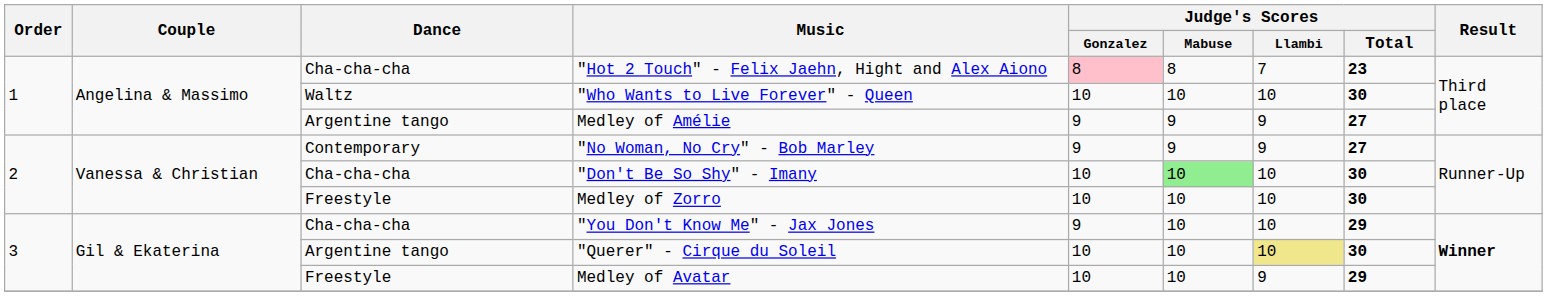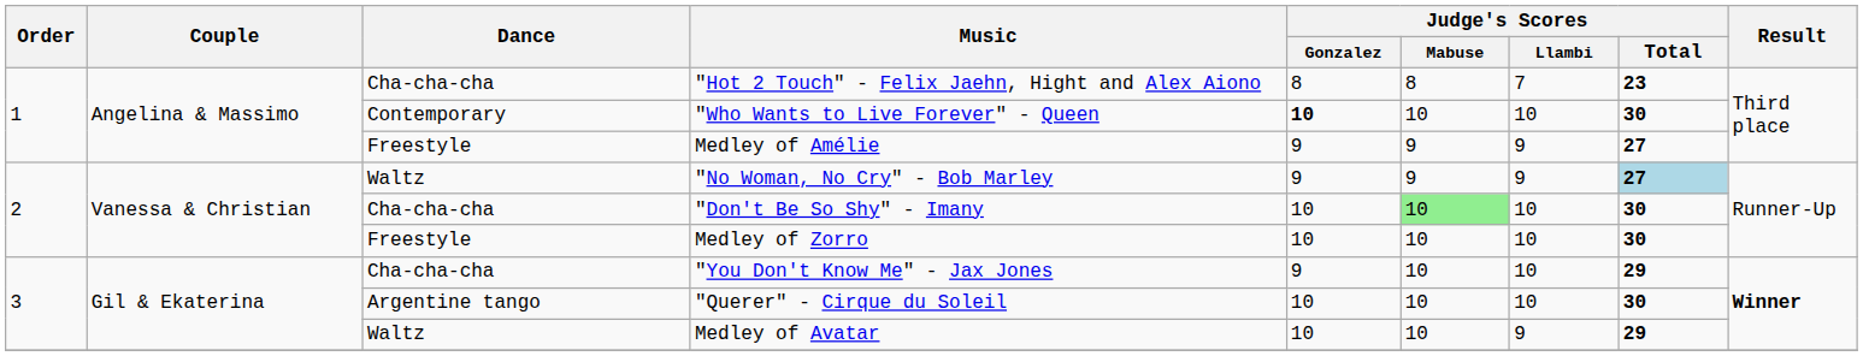"Hot 2 Touch" - Felix Jaehn, Hight and Alex Aiono | Judge's Scores / Gonzalez: pink background -> no background
"Who Wants to Live Forever" - Queen | Dance: Waltz -> Contemporary
"Who Wants to Live Forever" - Queen | Judge's Scores / Gonzalez: normal -> bold
Medley of Amélie | Dance: Argentine tango -> Freestyle
"No Woman, No Cry" - Bob Marley | Dance: Contemporary -> Waltz
"No Woman, No Cry" - Bob Marley | Judge's Scores / Total: no background -> lightblue background
"Querer" - Cirque du Soleil | Judge's Scores / Llambi: khaki background -> no background
Medley of Avatar | Dance: Freestyle -> Waltz
